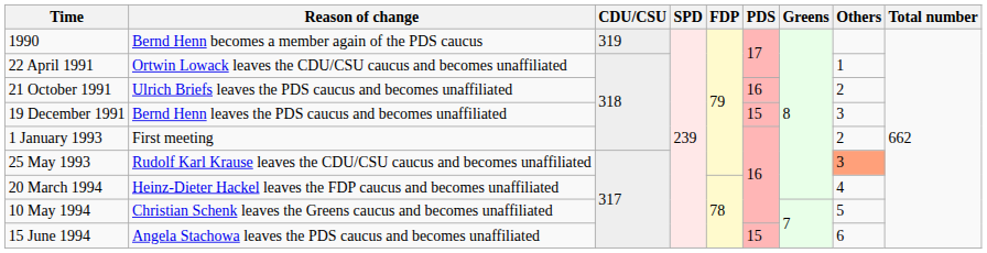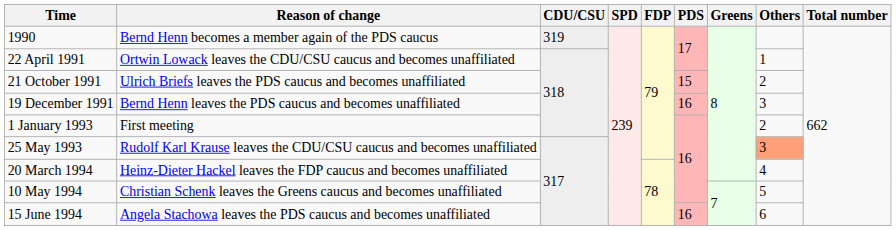21 October 1991 | PDS: 16 -> 15
19 December 1991 | PDS: 15 -> 16
15 June 1994 | PDS: 15 -> 16
